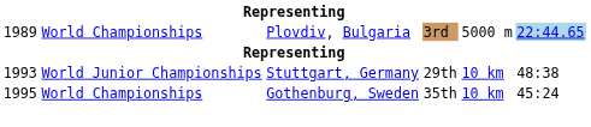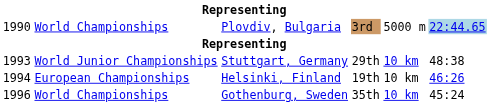Plovdiv, Bulgaria | column 1: 1989 -> 1990
+ row: 1994 | European Championships | Helsinki, Finland | 19th | 10 km | 46:26
Gothenburg, Sweden | column 1: 1995 -> 1996
